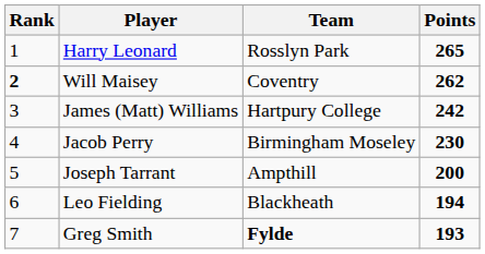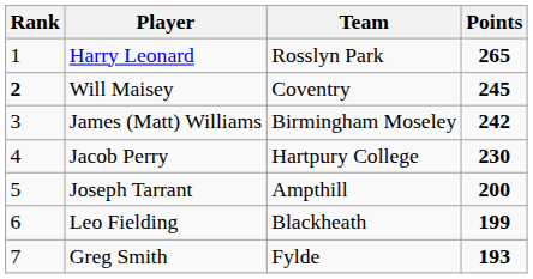Will Maisey | Points: 262 -> 245
James (Matt) Williams | Team: Hartpury College -> Birmingham Moseley
Jacob Perry | Team: Birmingham Moseley -> Hartpury College
Leo Fielding | Points: 194 -> 199
Greg Smith | Team: bold -> normal
